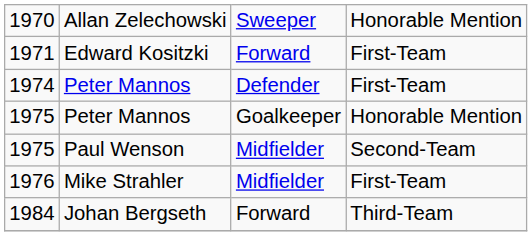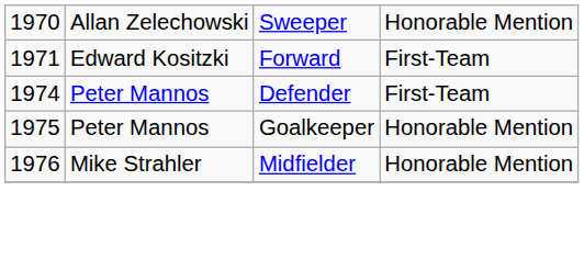- row: 1975 | Paul Wenson | Midfielder | Second-Team
1976 | column 4: First-Team -> Honorable Mention
- row: 1984 | Johan Bergseth | Forward | Third-Team
